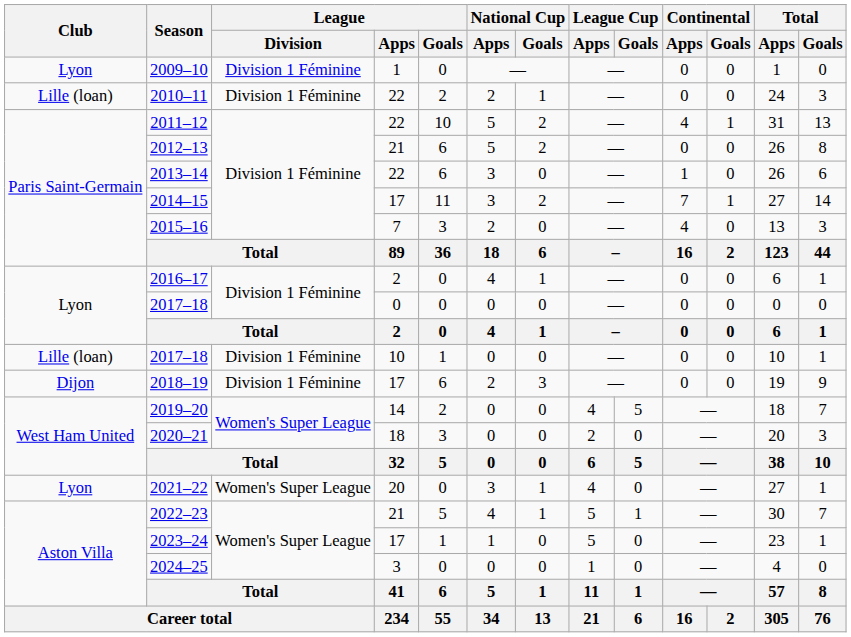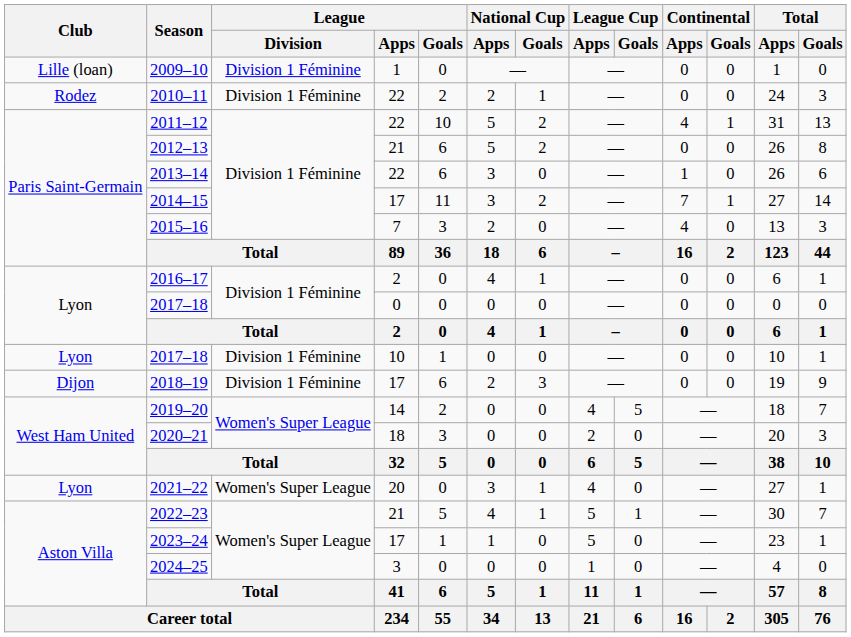2009–10 | Club: Lyon -> Lille (loan)
2010–11 | Club: Lille (loan) -> Rodez
2017–18 / 10 | Club: Lille (loan) -> Lyon
